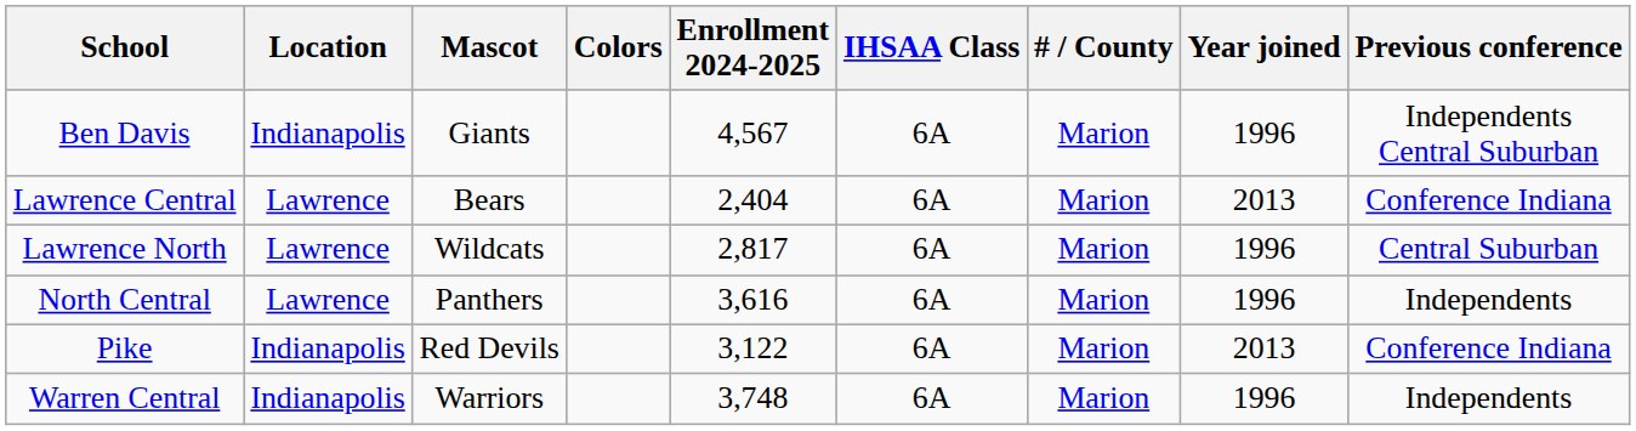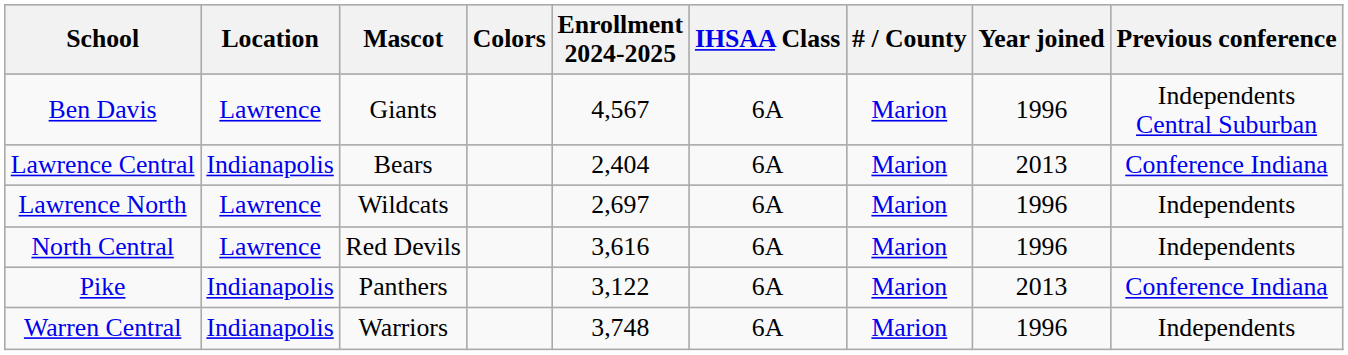Ben Davis | Location: Indianapolis -> Lawrence
Lawrence Central | Location: Lawrence -> Indianapolis
Lawrence North | Enrollment 2024-2025: 2,817 -> 2,697
Lawrence North | Previous conference: Central Suburban -> Independents
North Central | Mascot: Panthers -> Red Devils
Pike | Mascot: Red Devils -> Panthers
